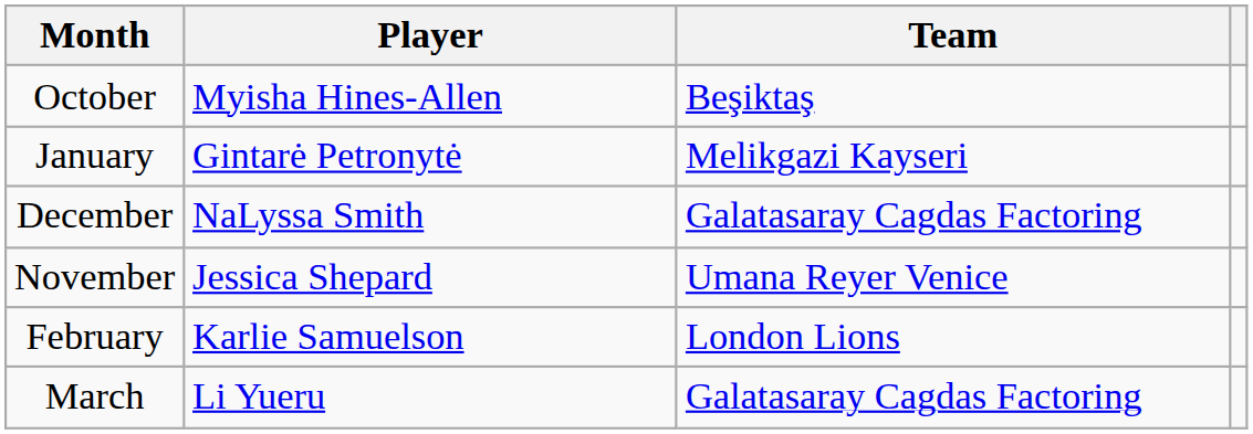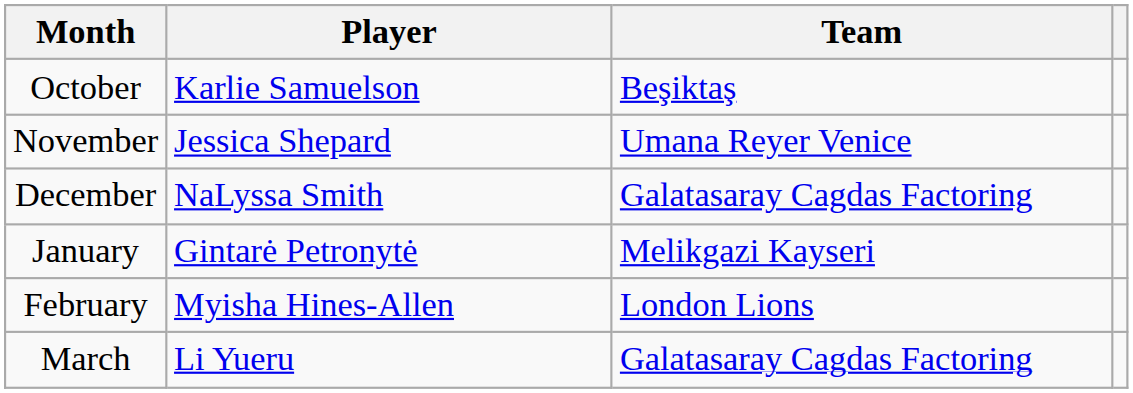October | Player: Myisha Hines-Allen -> Karlie Samuelson
rows swapped: November <-> January
February | Player: Karlie Samuelson -> Myisha Hines-Allen
